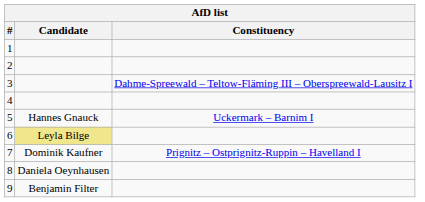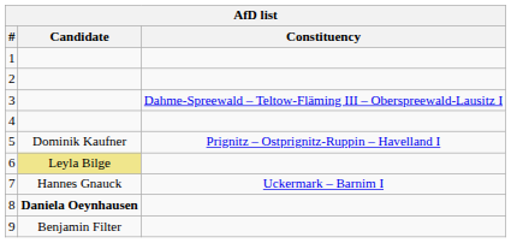5 | Candidate: Hannes Gnauck -> Dominik Kaufner
5 | Constituency: Uckermark – Barnim I -> Prignitz – Ostprignitz-Ruppin – Havelland I
7 | Candidate: Dominik Kaufner -> Hannes Gnauck
7 | Constituency: Prignitz – Ostprignitz-Ruppin – Havelland I -> Uckermark – Barnim I
8 | Candidate: normal -> bold
